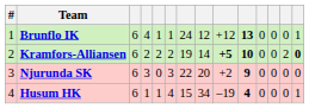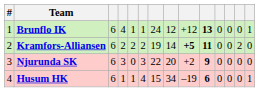Kramfors-Alliansen | column 10: 10 -> 11
Kramfors-Alliansen | column 14: bold -> normal
Husum HK | column 10: 4 -> 6
